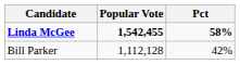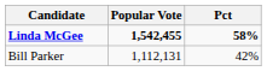Bill Parker | Popular Vote: 1,112,128 -> 1,112,131
